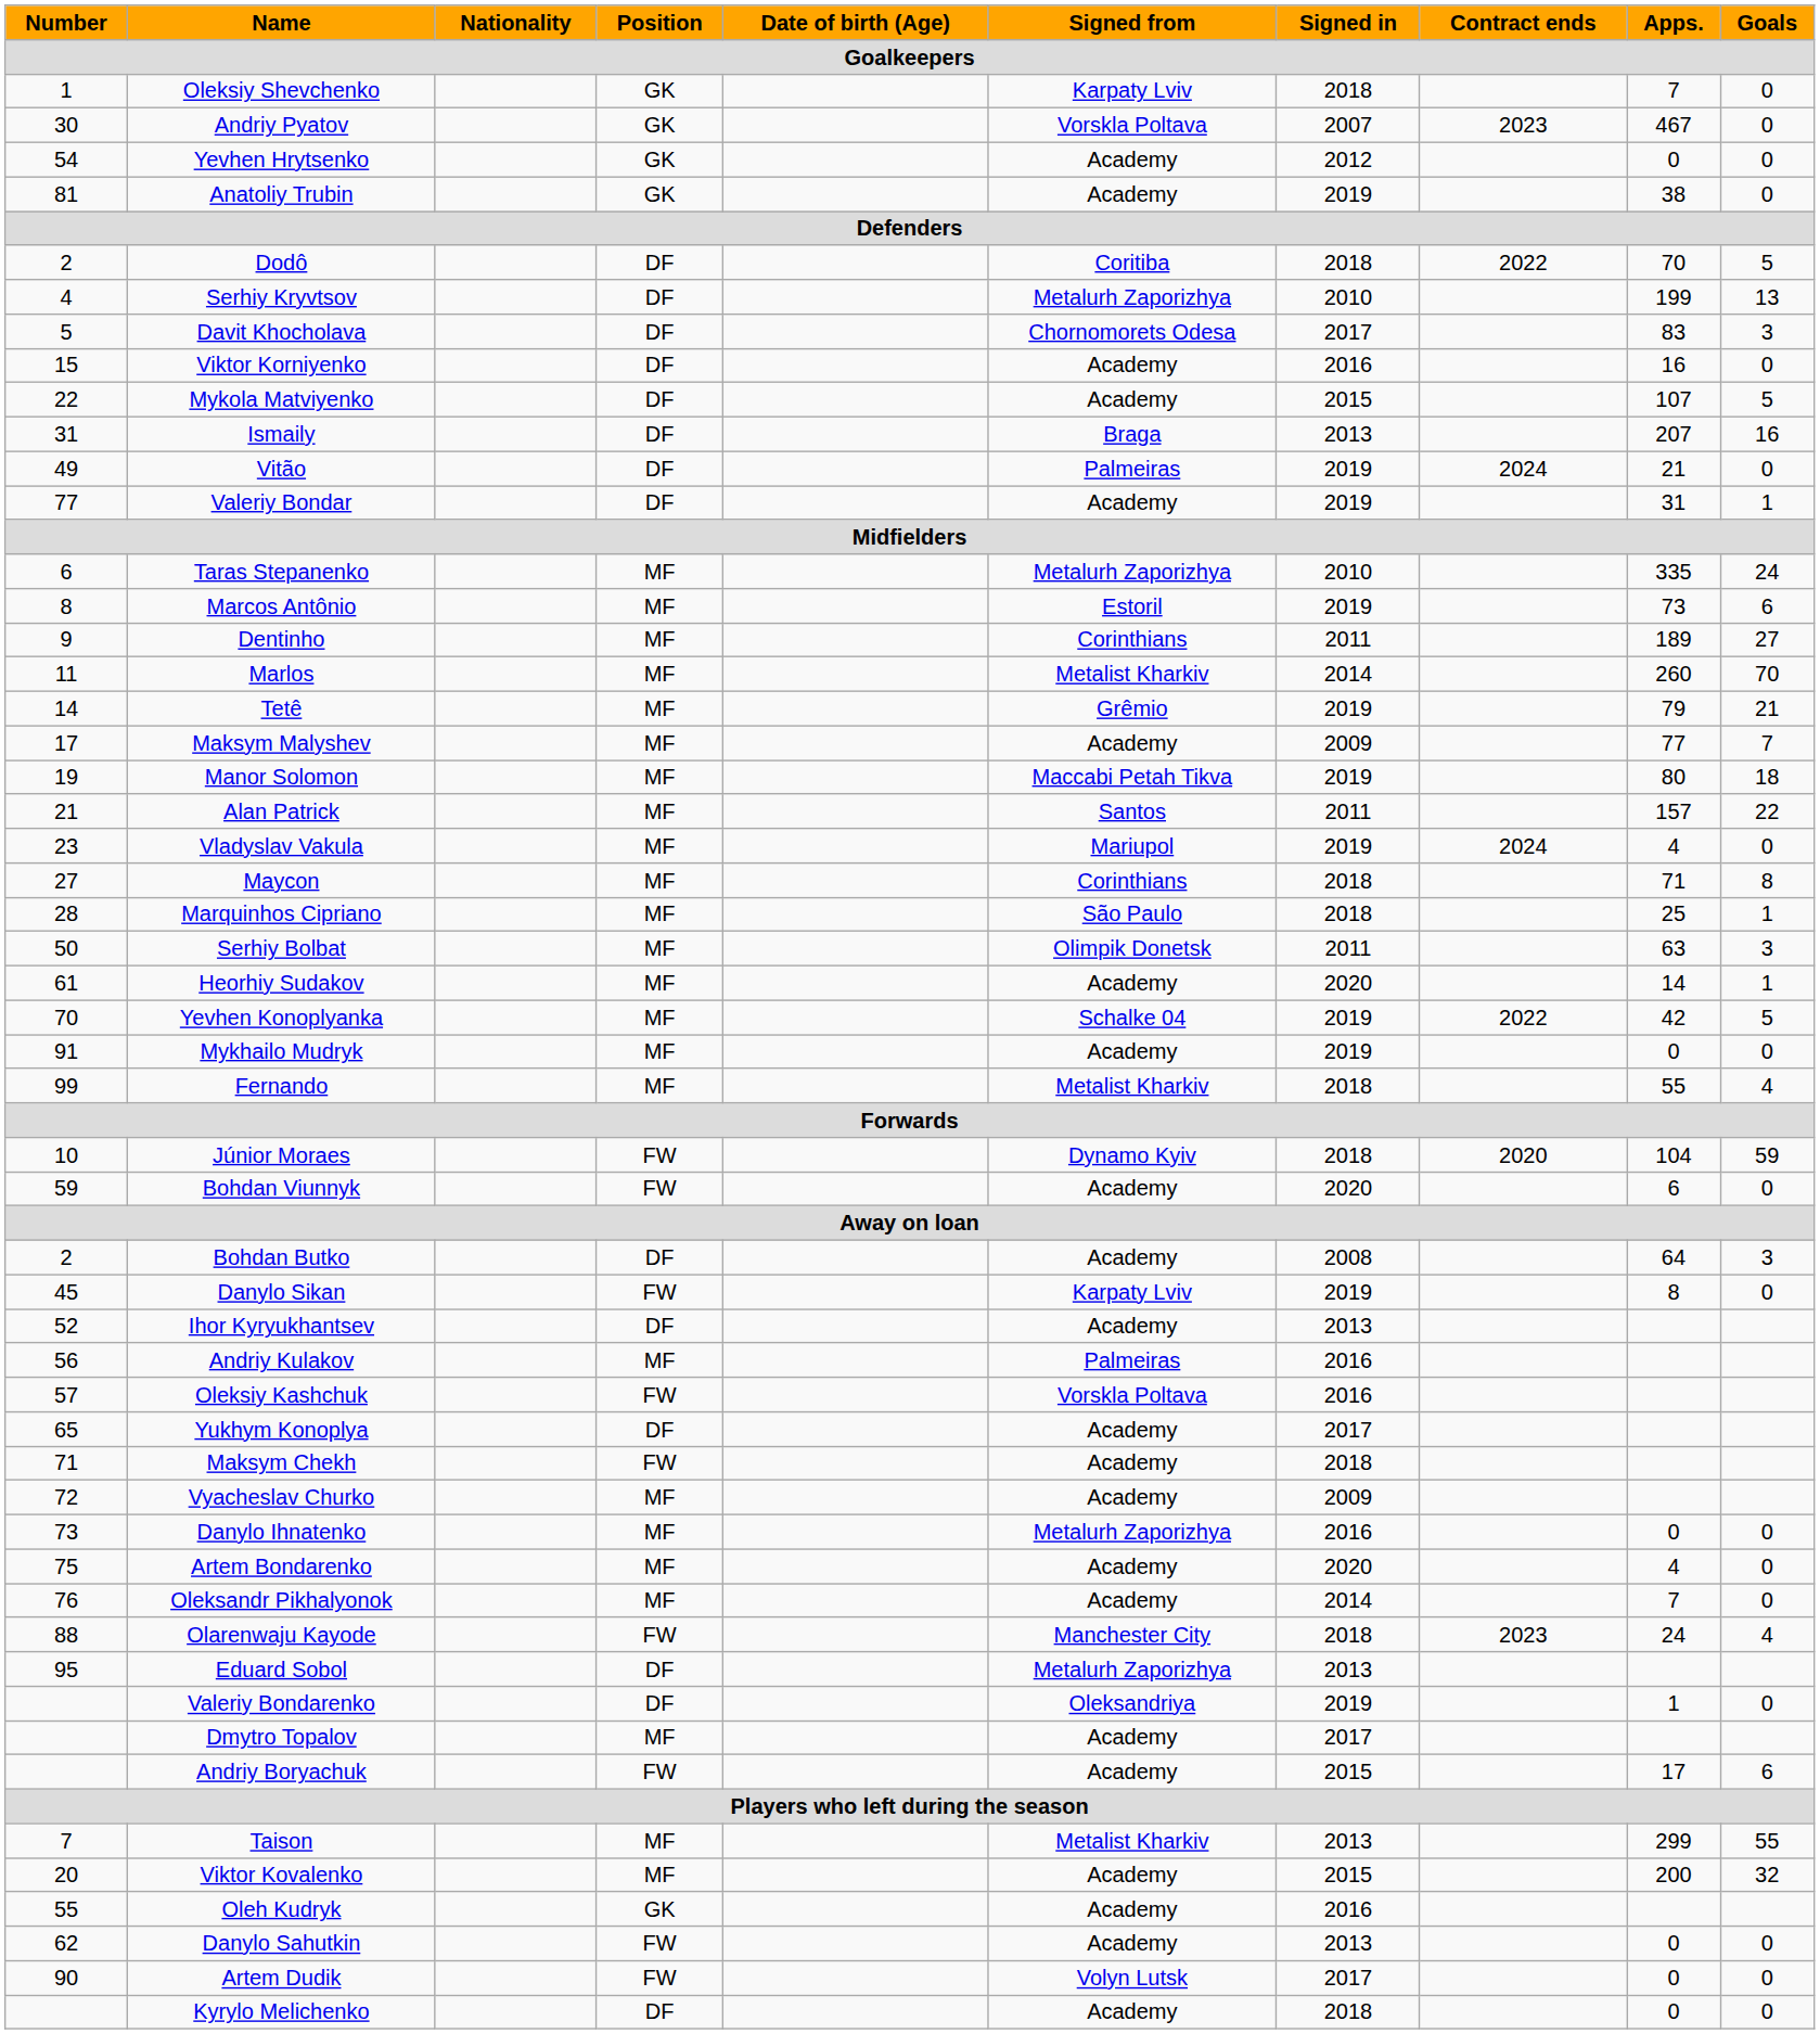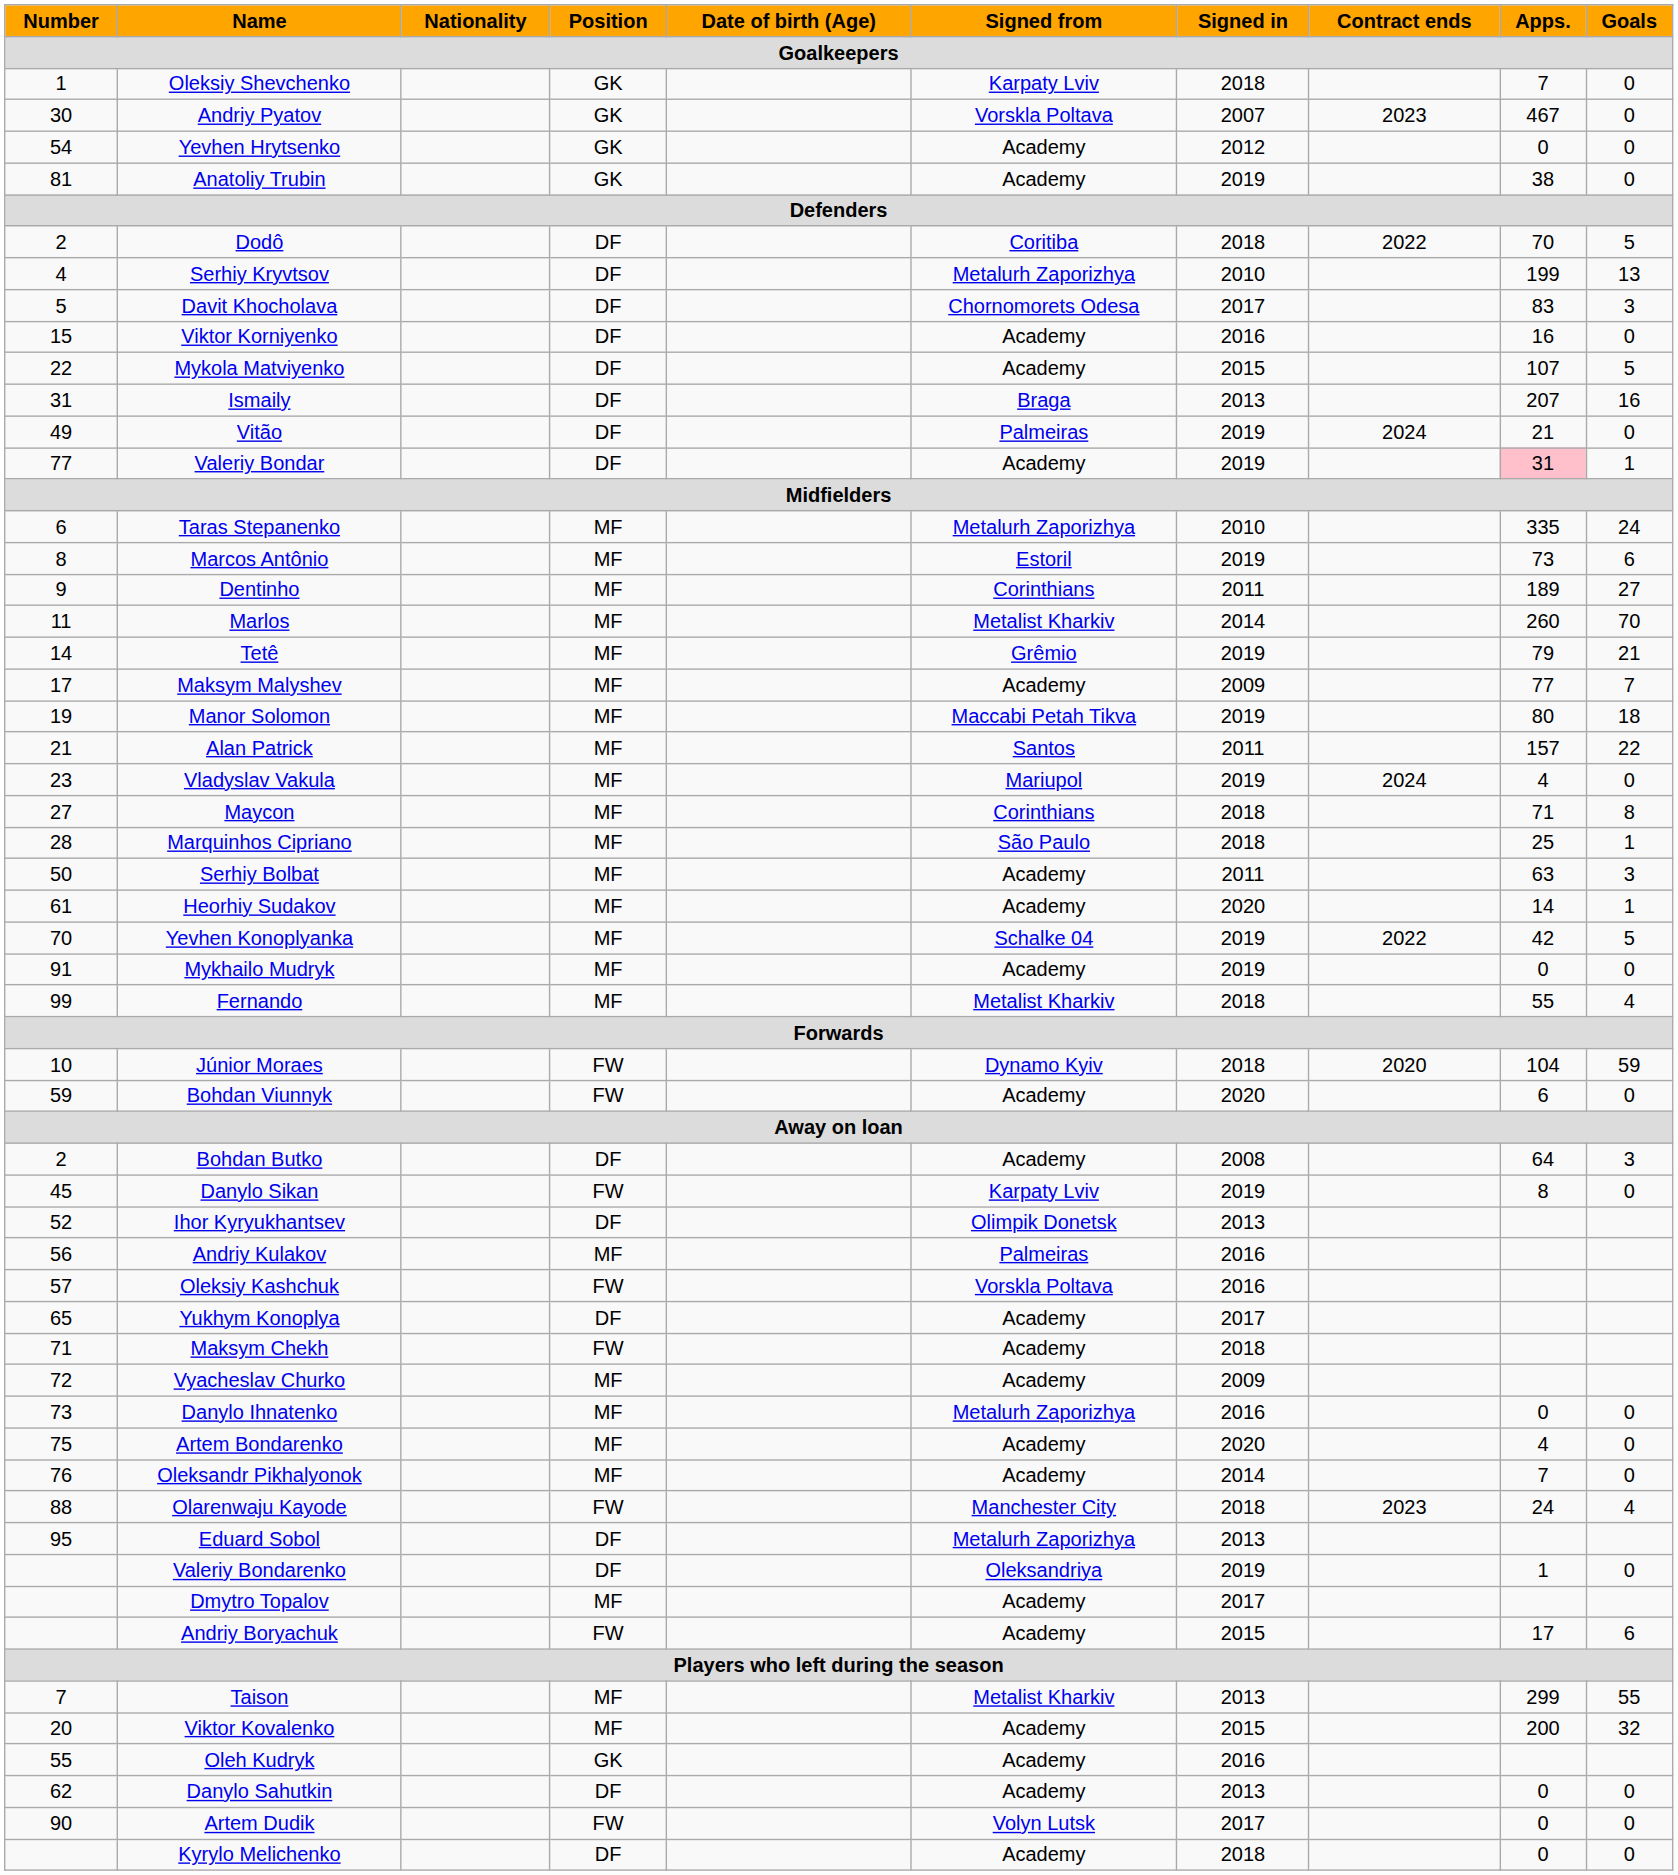Valeriy Bondar | Apps.: no background -> pink background
Serhiy Bolbat | Signed from: Olimpik Donetsk -> Academy
Ihor Kyryukhantsev | Signed from: Academy -> Olimpik Donetsk
Danylo Sahutkin | Position: FW -> DF
